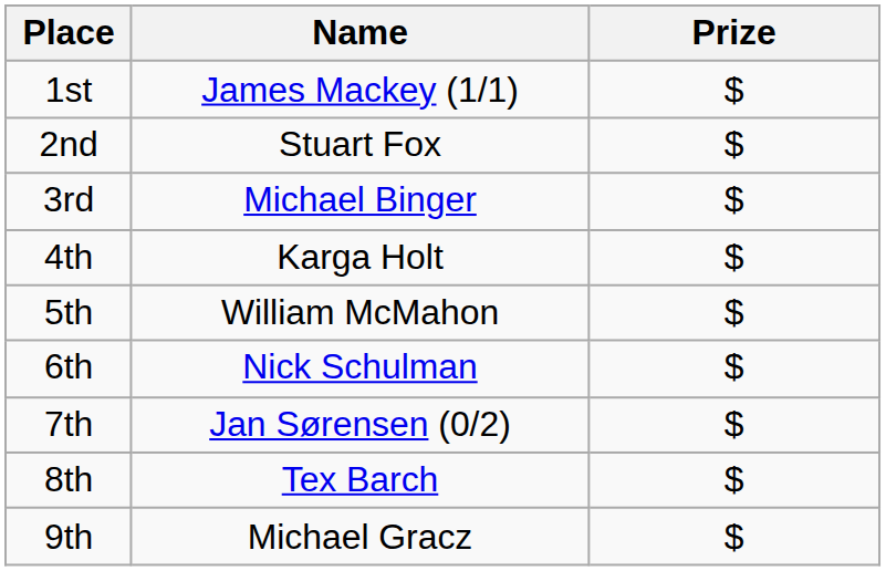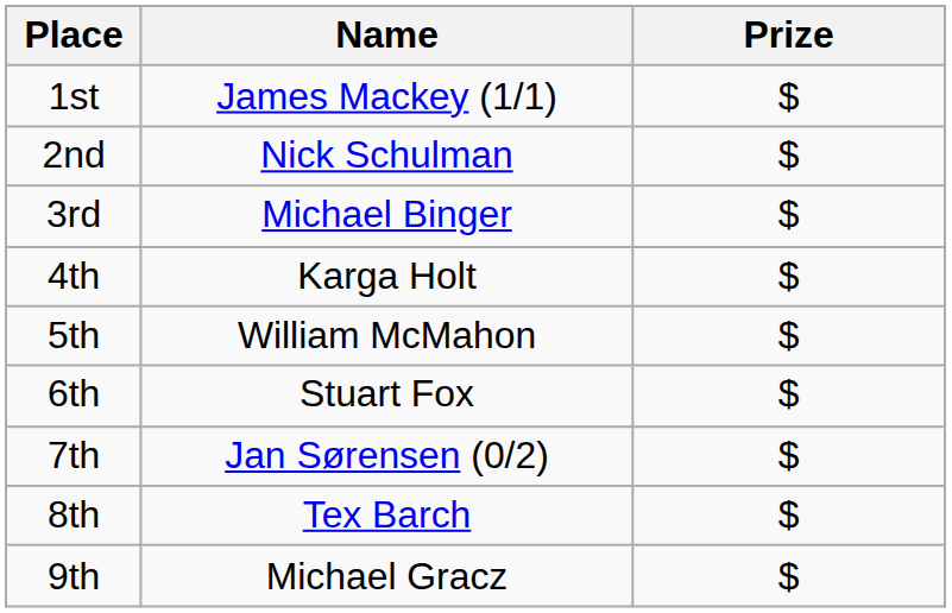2nd | Name: Stuart Fox -> Nick Schulman
6th | Name: Nick Schulman -> Stuart Fox
